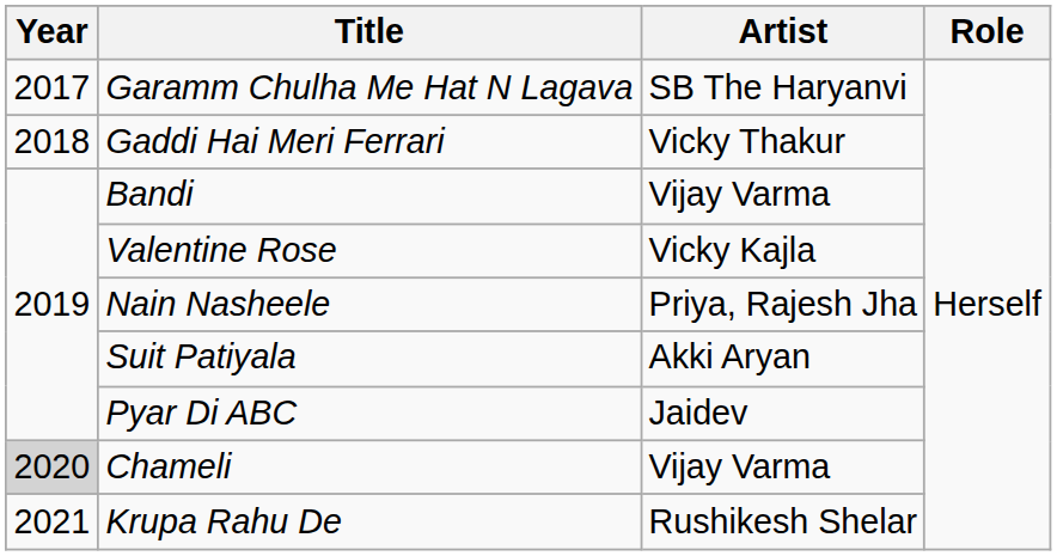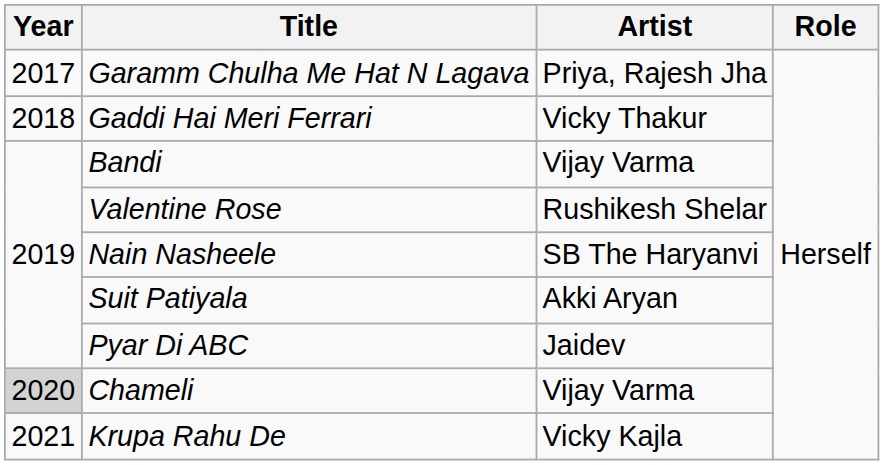Garamm Chulha Me Hat N Lagava | Artist: SB The Haryanvi -> Priya, Rajesh Jha
Valentine Rose | Artist: Vicky Kajla -> Rushikesh Shelar
Nain Nasheele | Artist: Priya, Rajesh Jha -> SB The Haryanvi
Krupa Rahu De | Artist: Rushikesh Shelar -> Vicky Kajla
